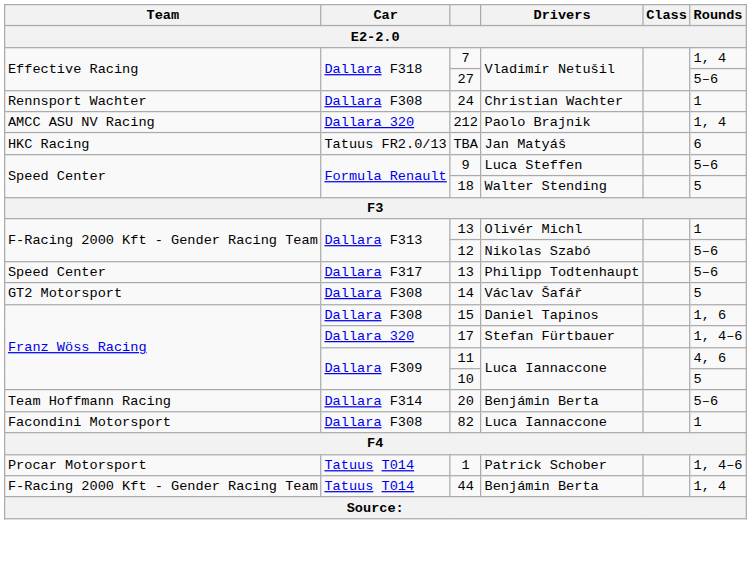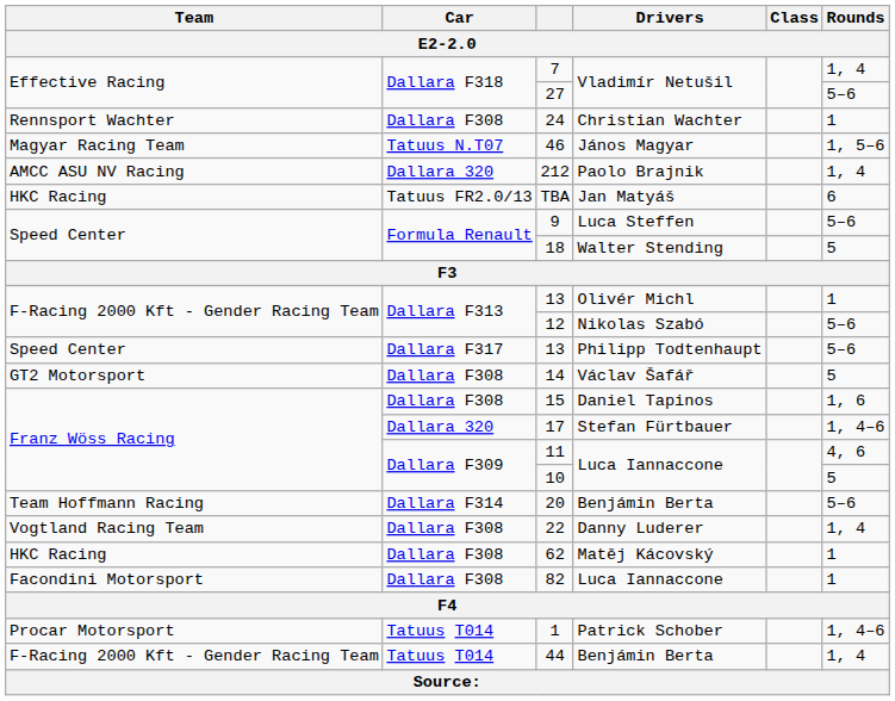+ row: Magyar Racing Team | Tatuus N.T07 | 46 | János Magyar | 1, 5–6
+ row: Vogtland Racing Team | Dallara F308 | 22 | Danny Luderer | 1, 4
+ row: HKC Racing | Dallara F308 | 62 | Matěj Kácovský | 1
